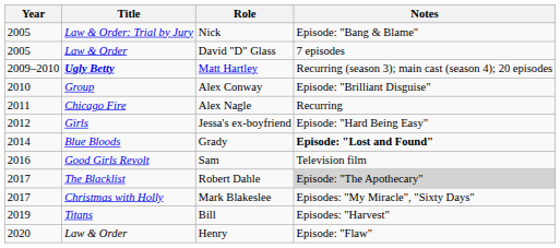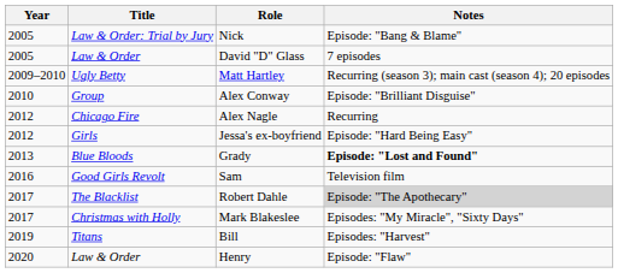Matt Hartley | Title: bold -> normal
Alex Nagle | Year: 2011 -> 2012
Grady | Year: 2014 -> 2013
